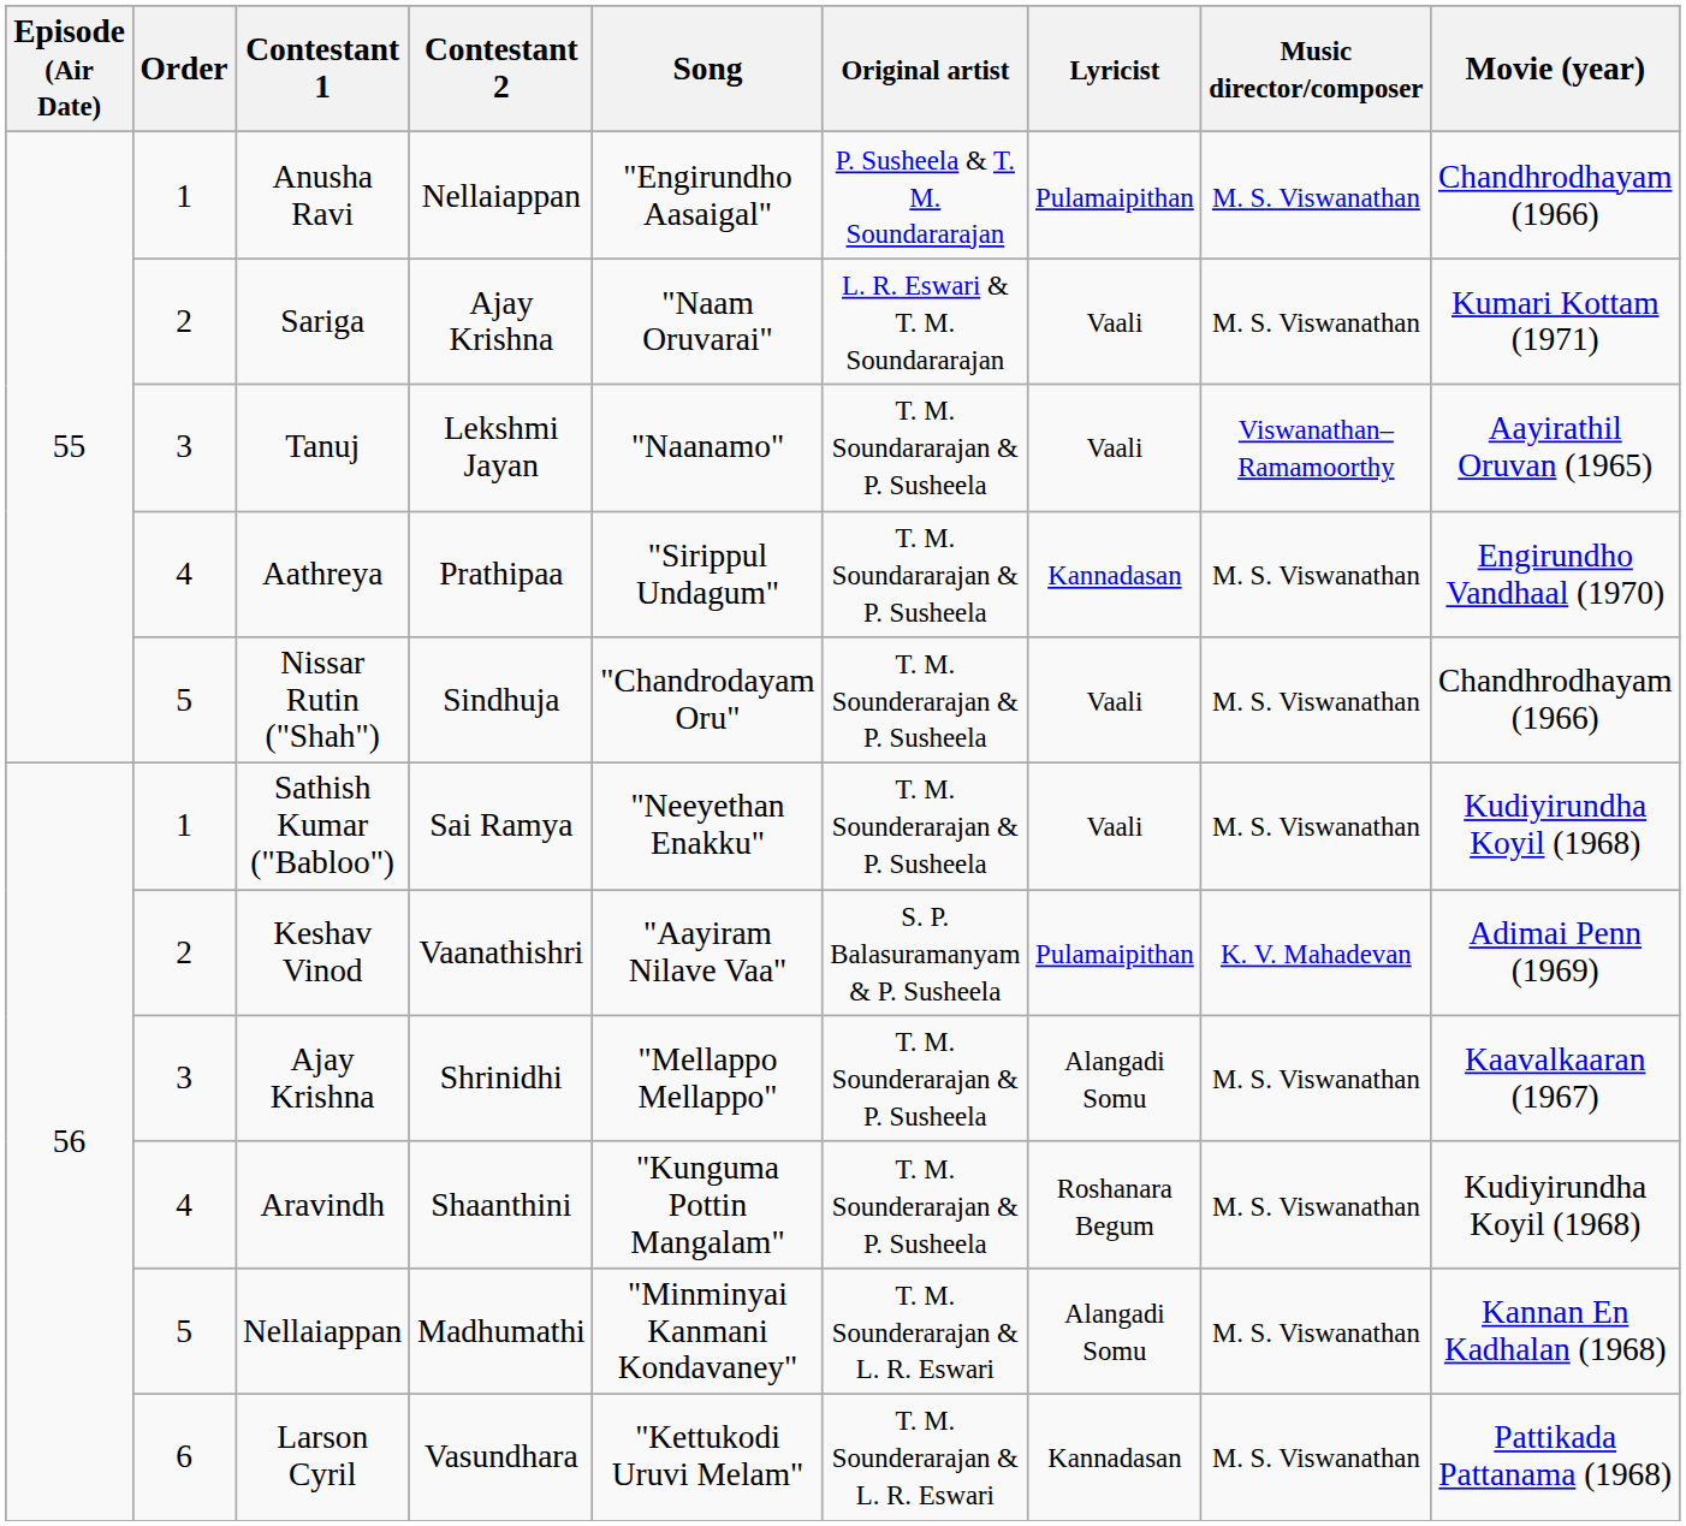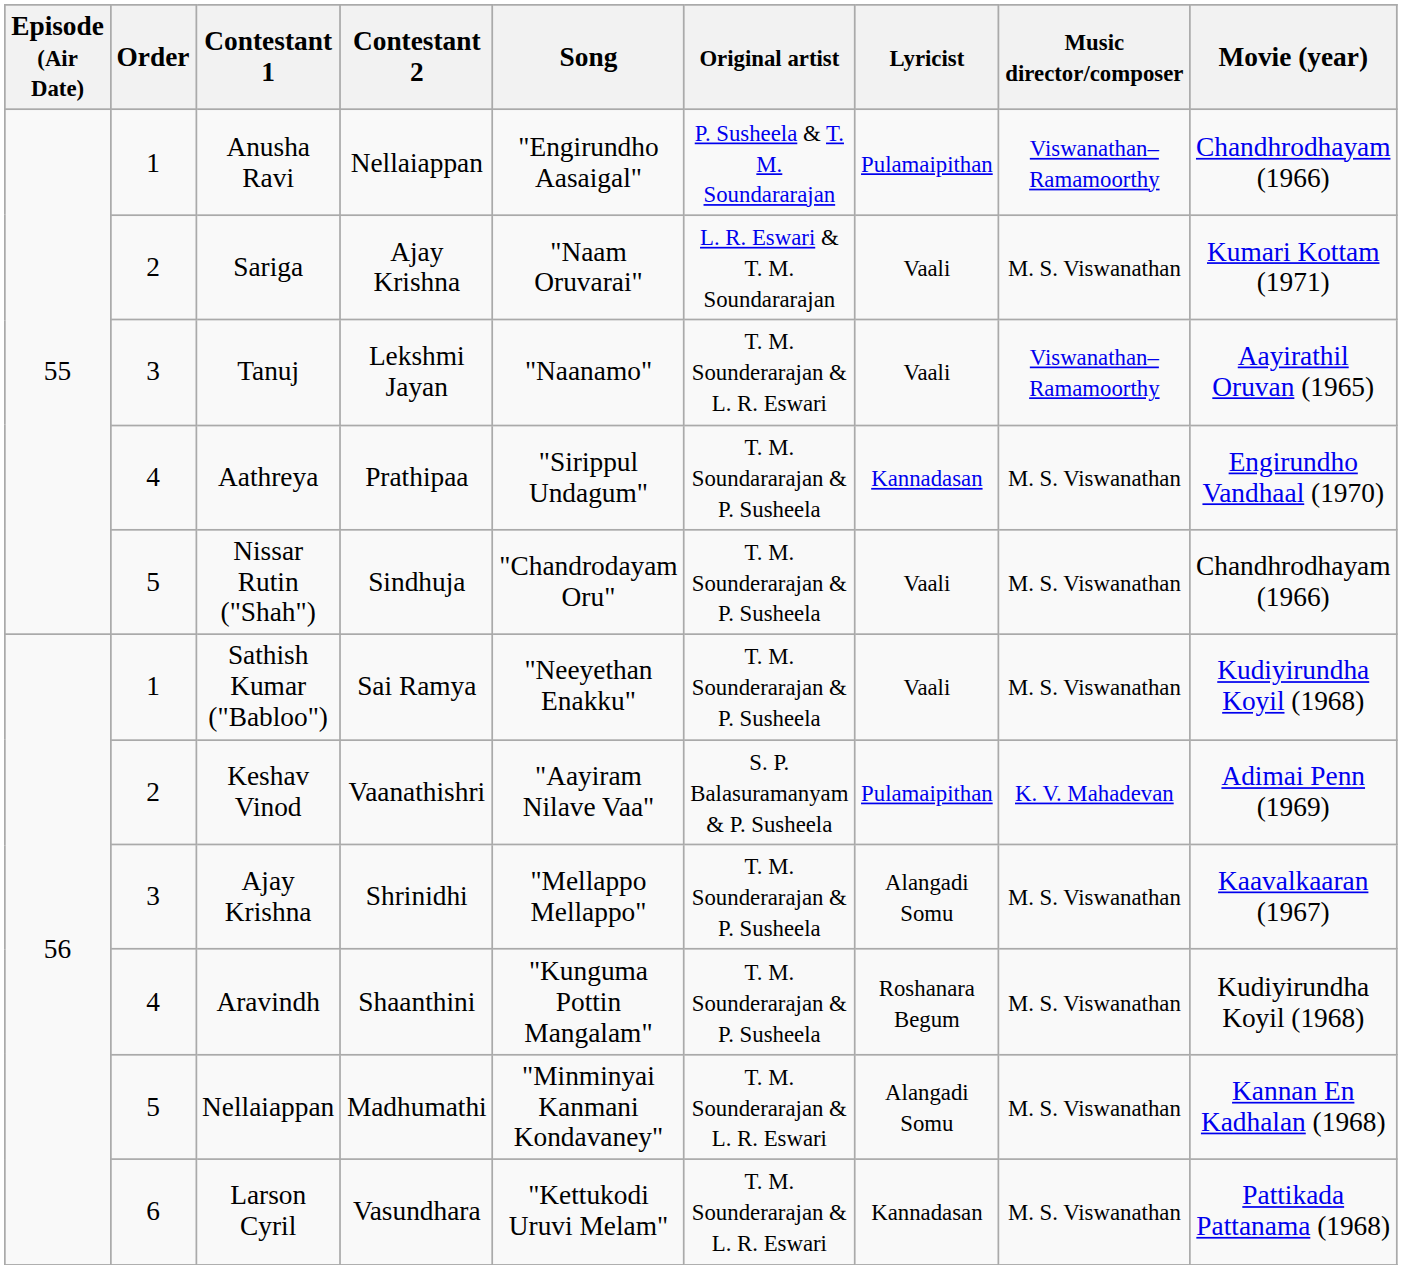Anusha Ravi | Music director/composer: M. S. Viswanathan -> Viswanathan–Ramamoorthy
Tanuj | Original artist: T. M. Soundararajan & P. Susheela -> T. M. Sounderarajan & L. R. Eswari
